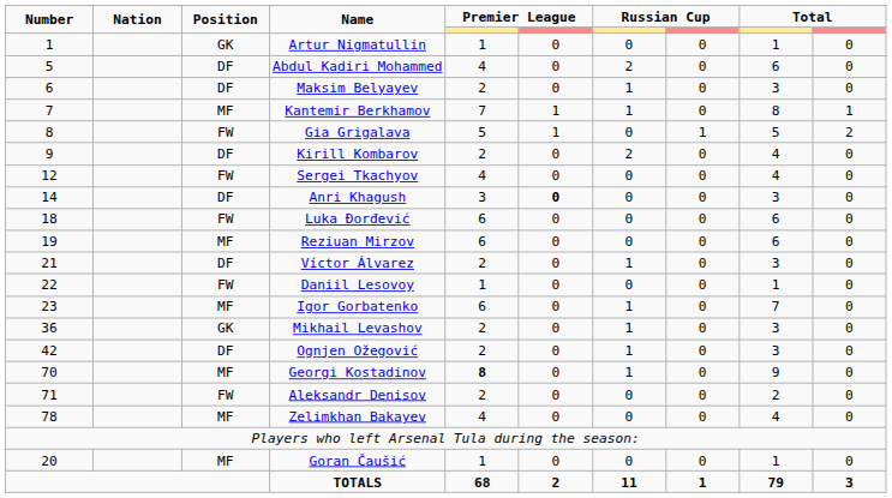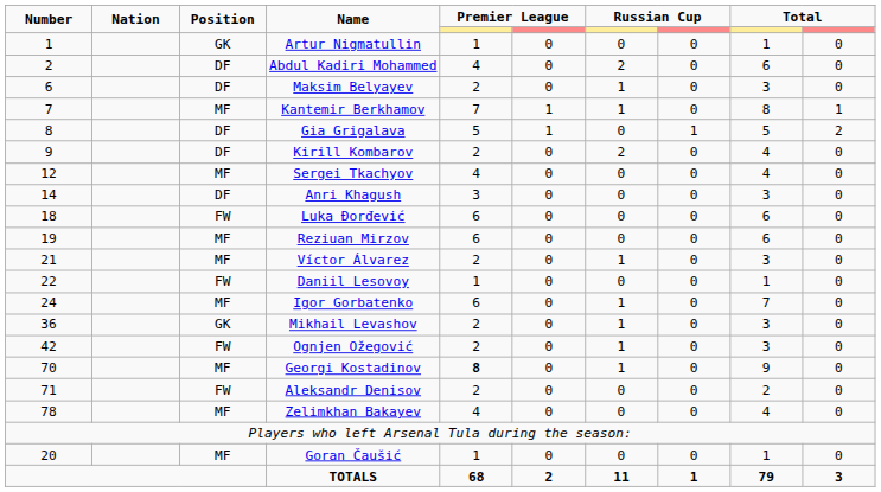Abdul Kadiri Mohammed | Number: 5 -> 2
Gia Grigalava | Position: FW -> DF
Sergei Tkachyov | Position: FW -> MF
Anri Khagush | column 6: bold -> normal
Víctor Álvarez | Position: DF -> MF
Igor Gorbatenko | Number: 23 -> 24
Ognjen Ožegović | Position: DF -> FW
